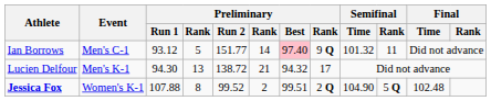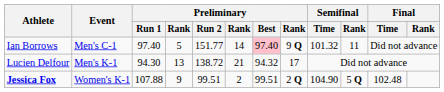Ian Borrows | Preliminary / Run 1: 93.12 -> 97.40
Jessica Fox | column 4: 8 -> 9
Jessica Fox | Preliminary / Run 2: 99.52 -> 99.51
